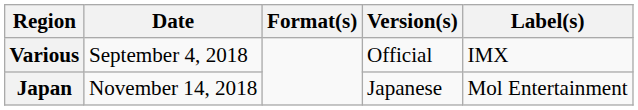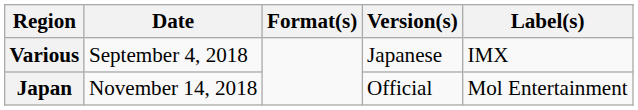Various | Version(s): Official -> Japanese
Japan | Version(s): Japanese -> Official
